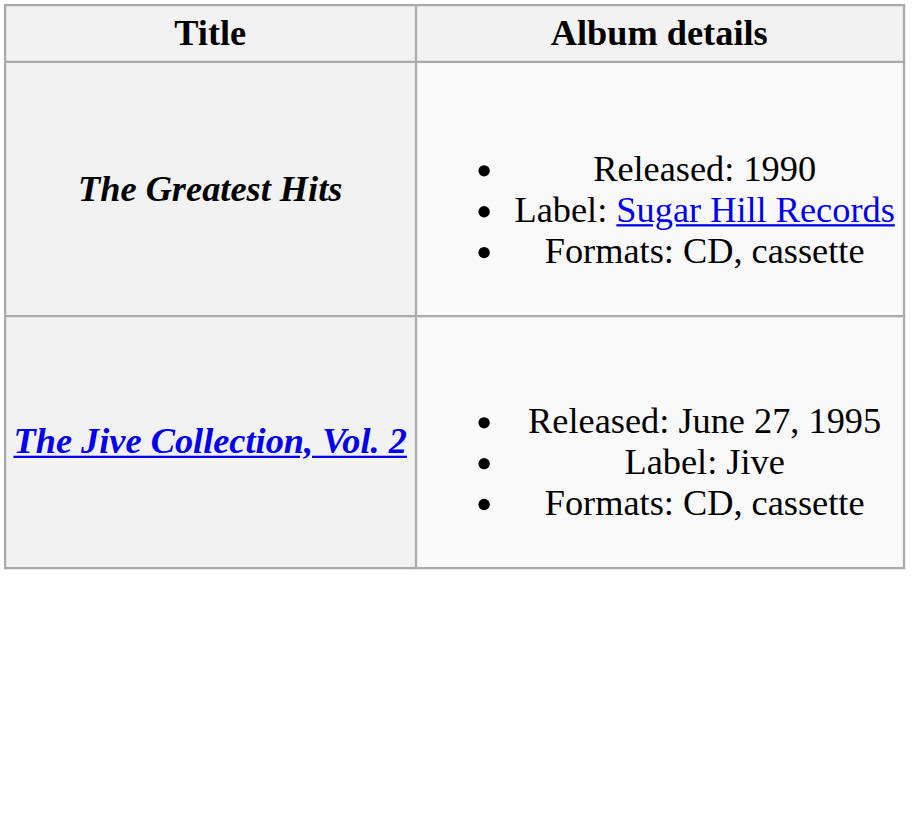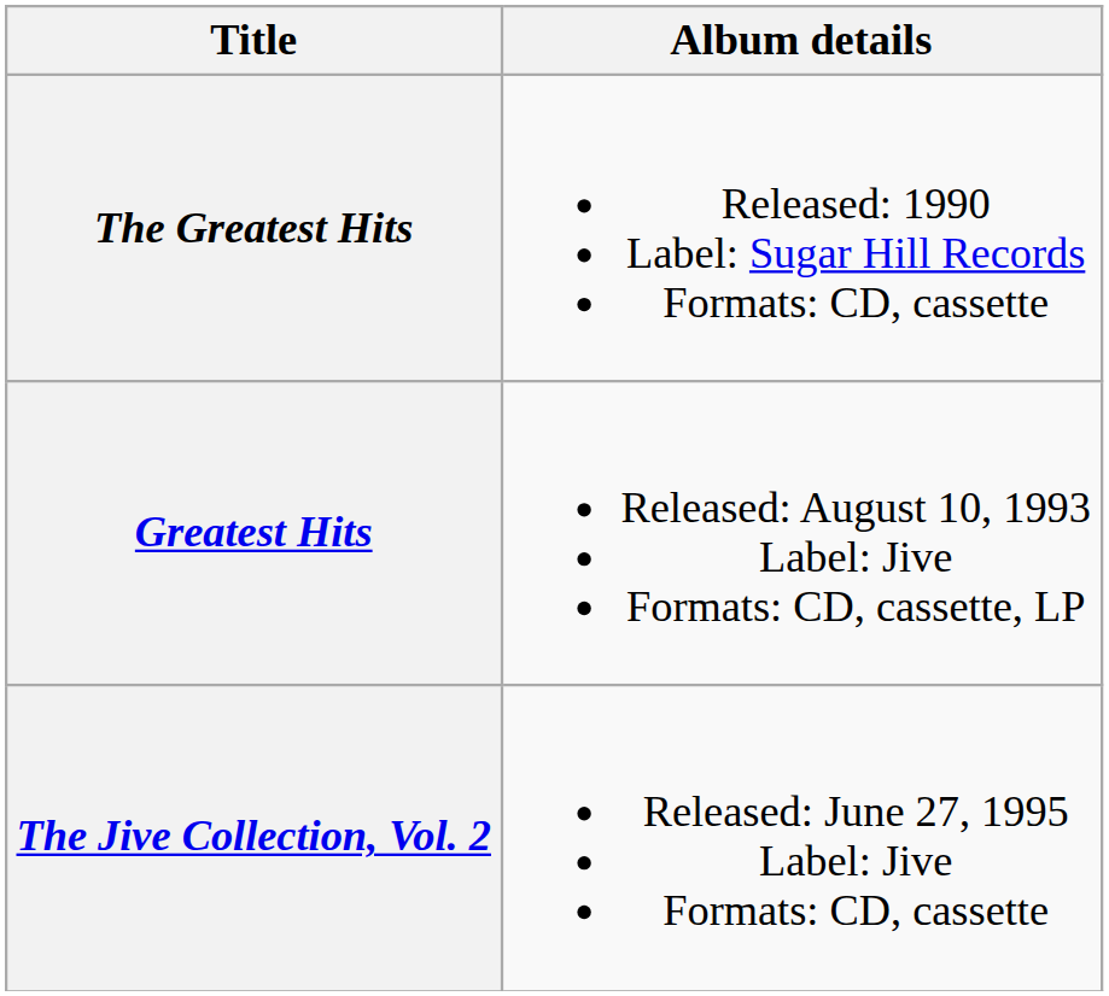+ row: Greatest Hits | Released: August 10, 1993 Label: Jive Formats: CD, cassette, LP
